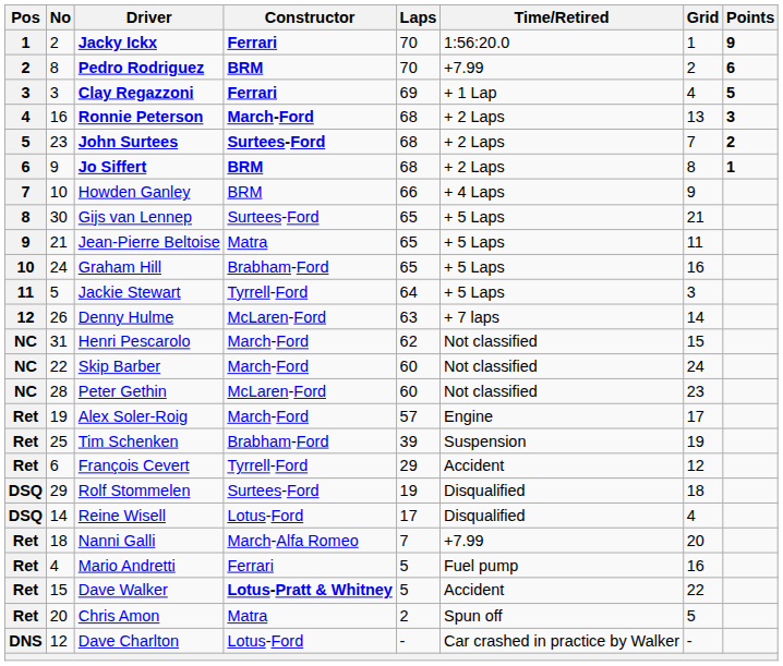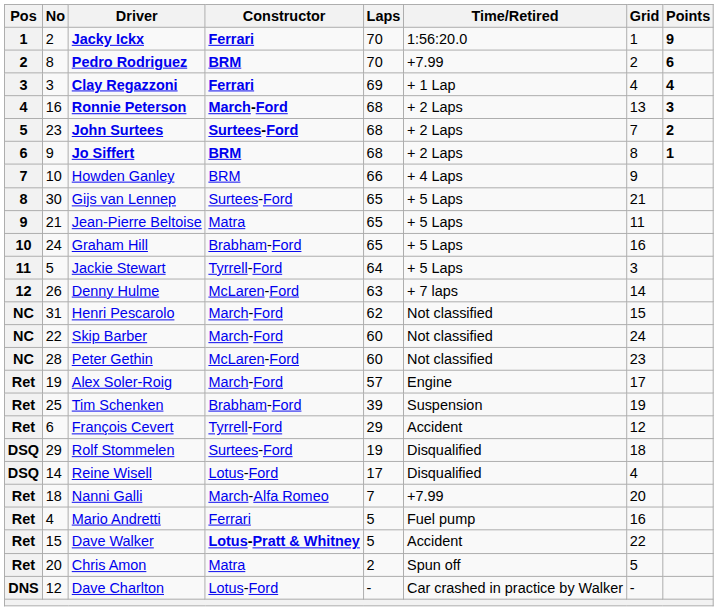Clay Regazzoni | Points: 5 -> 4
